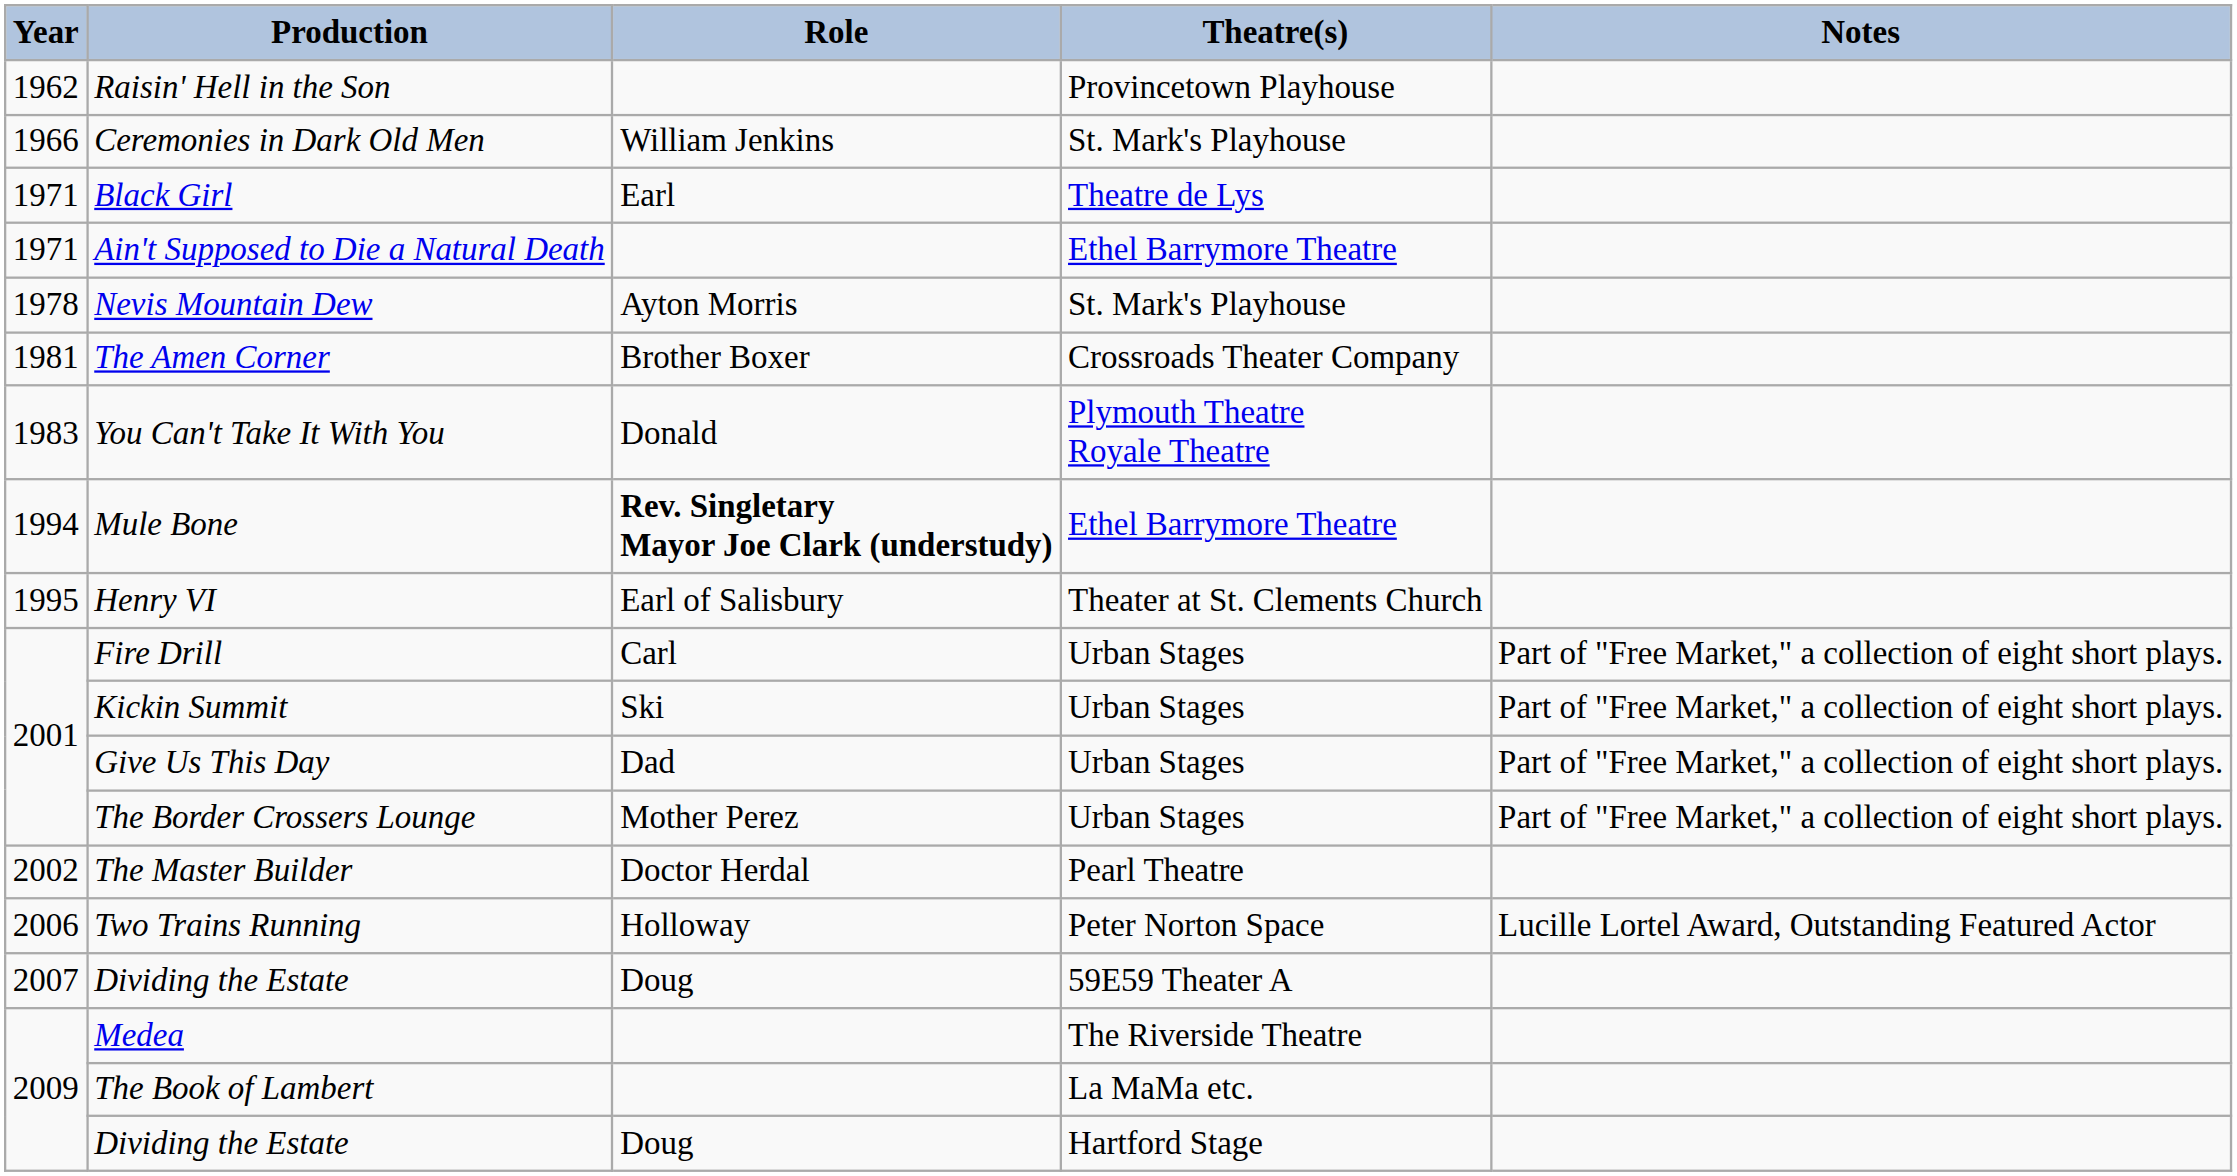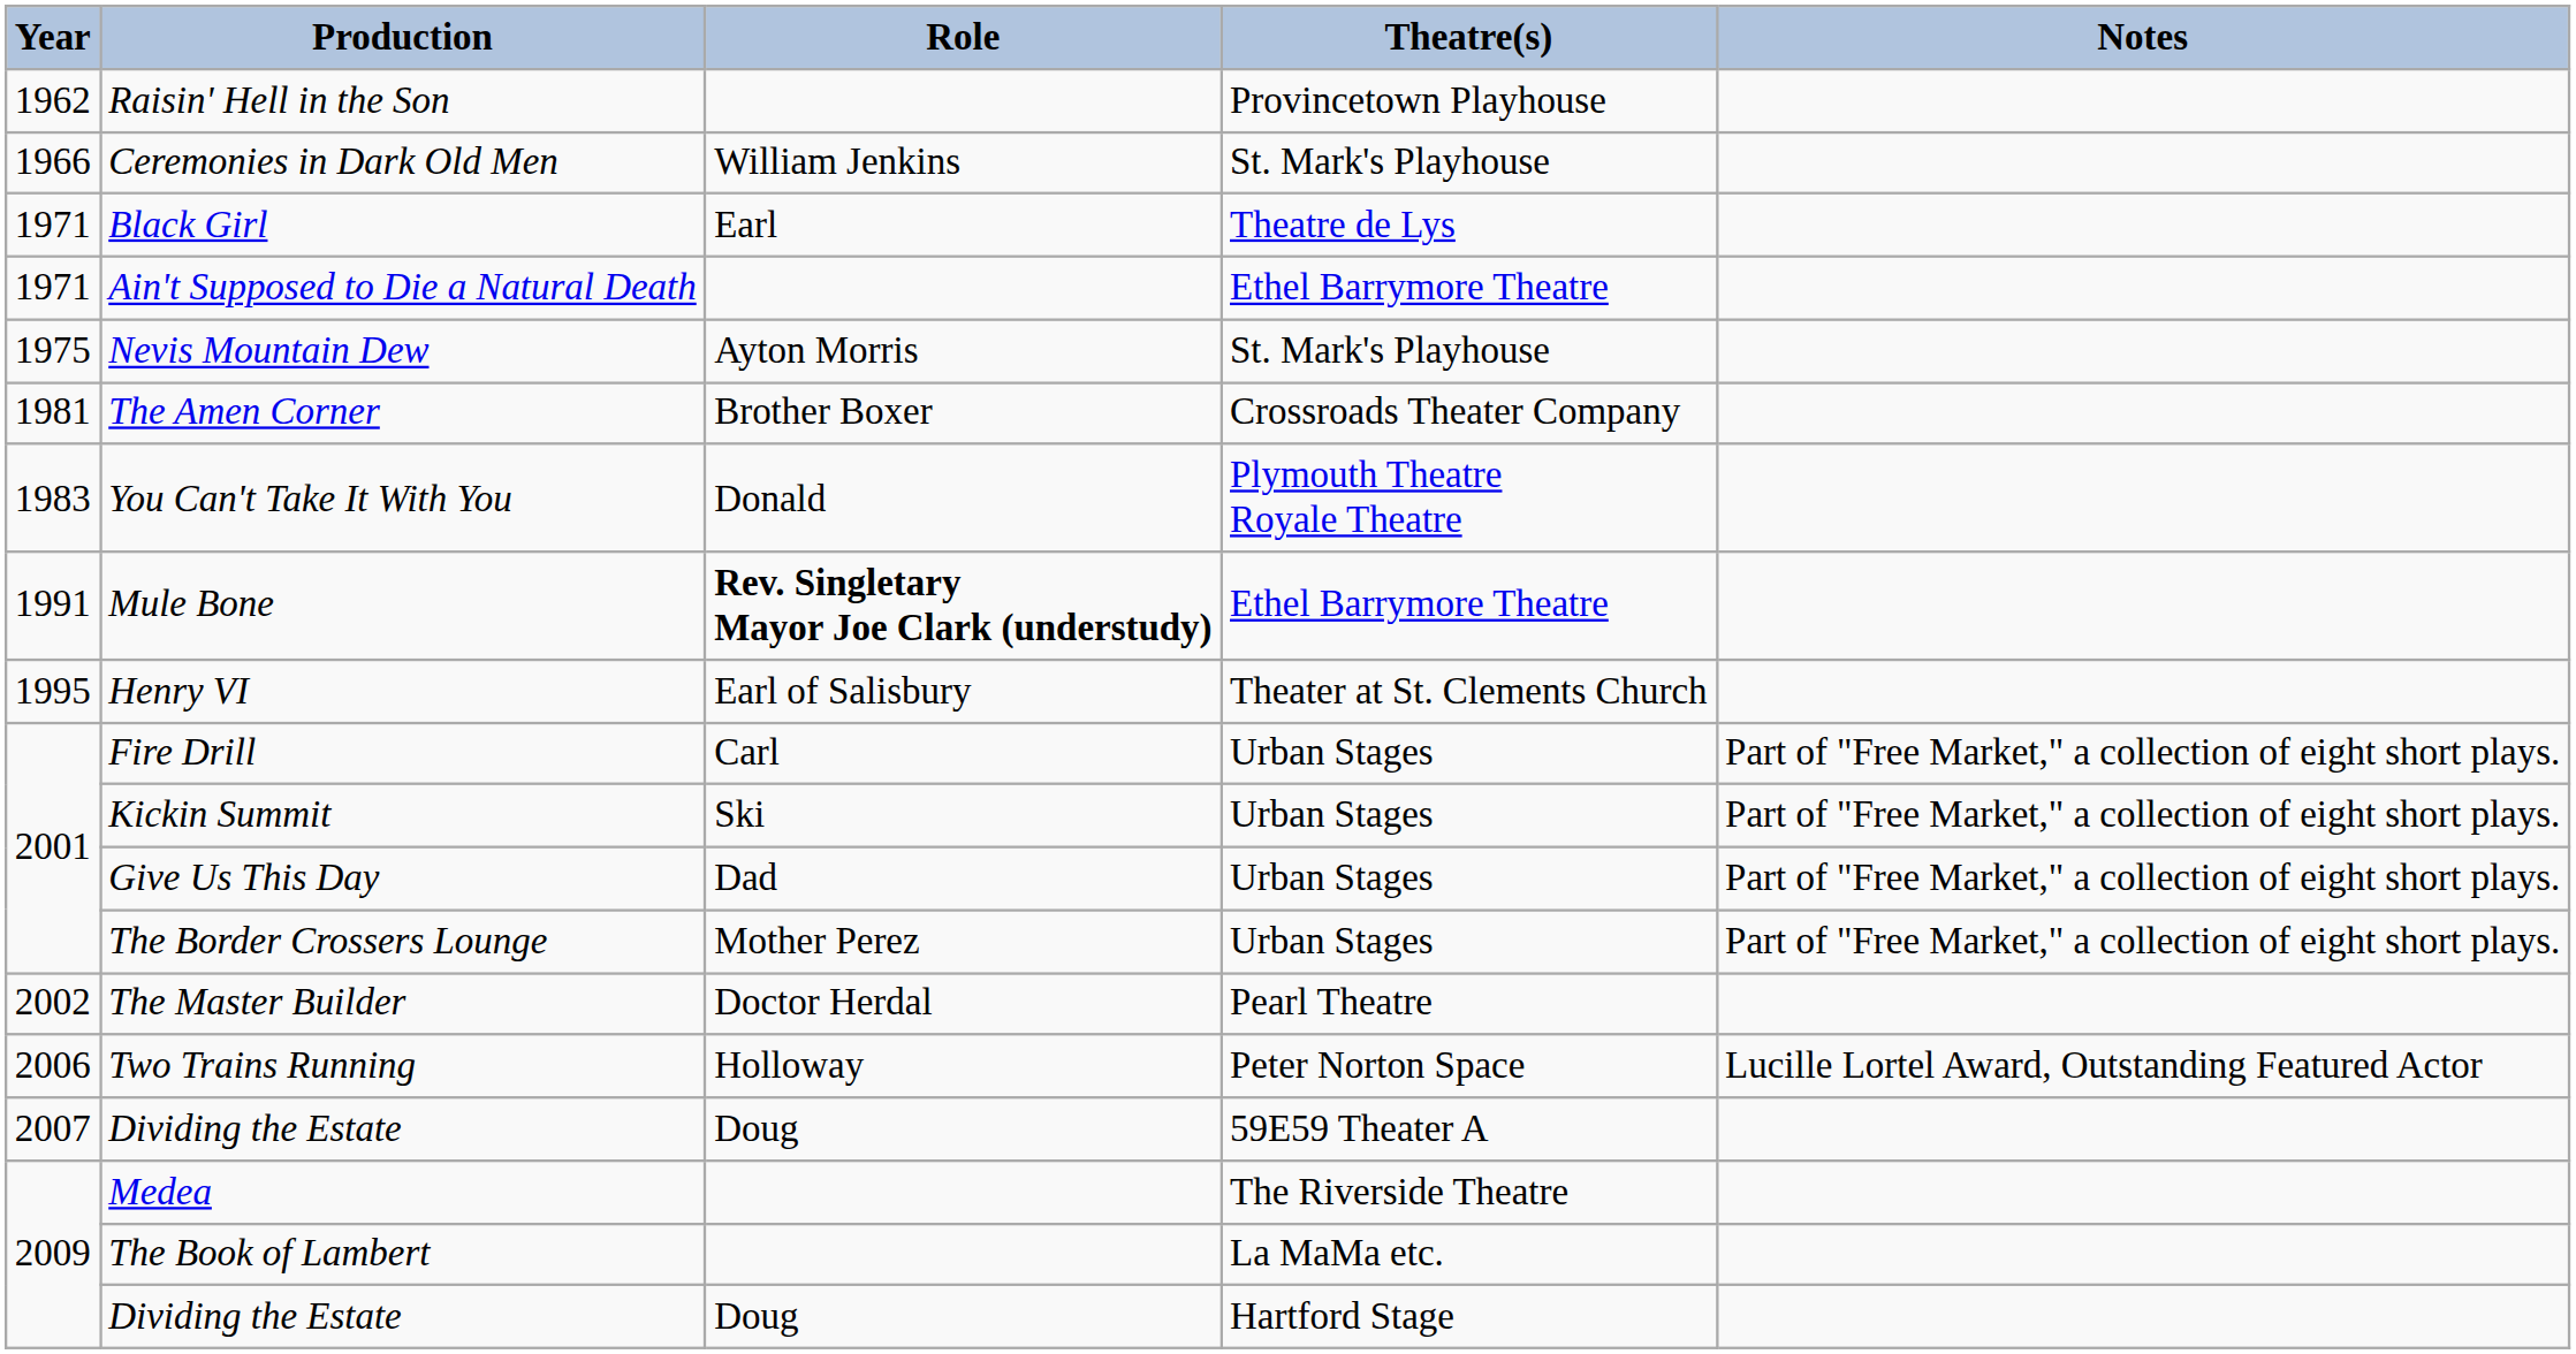Nevis Mountain Dew | Year: 1978 -> 1975
Mule Bone | Year: 1994 -> 1991
